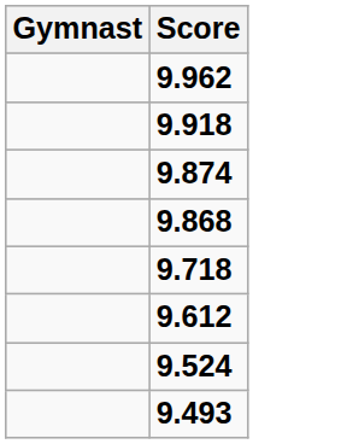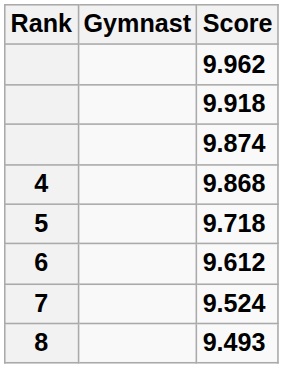+ column: Rank | 4 | 5 | 6 | 7 | 8
